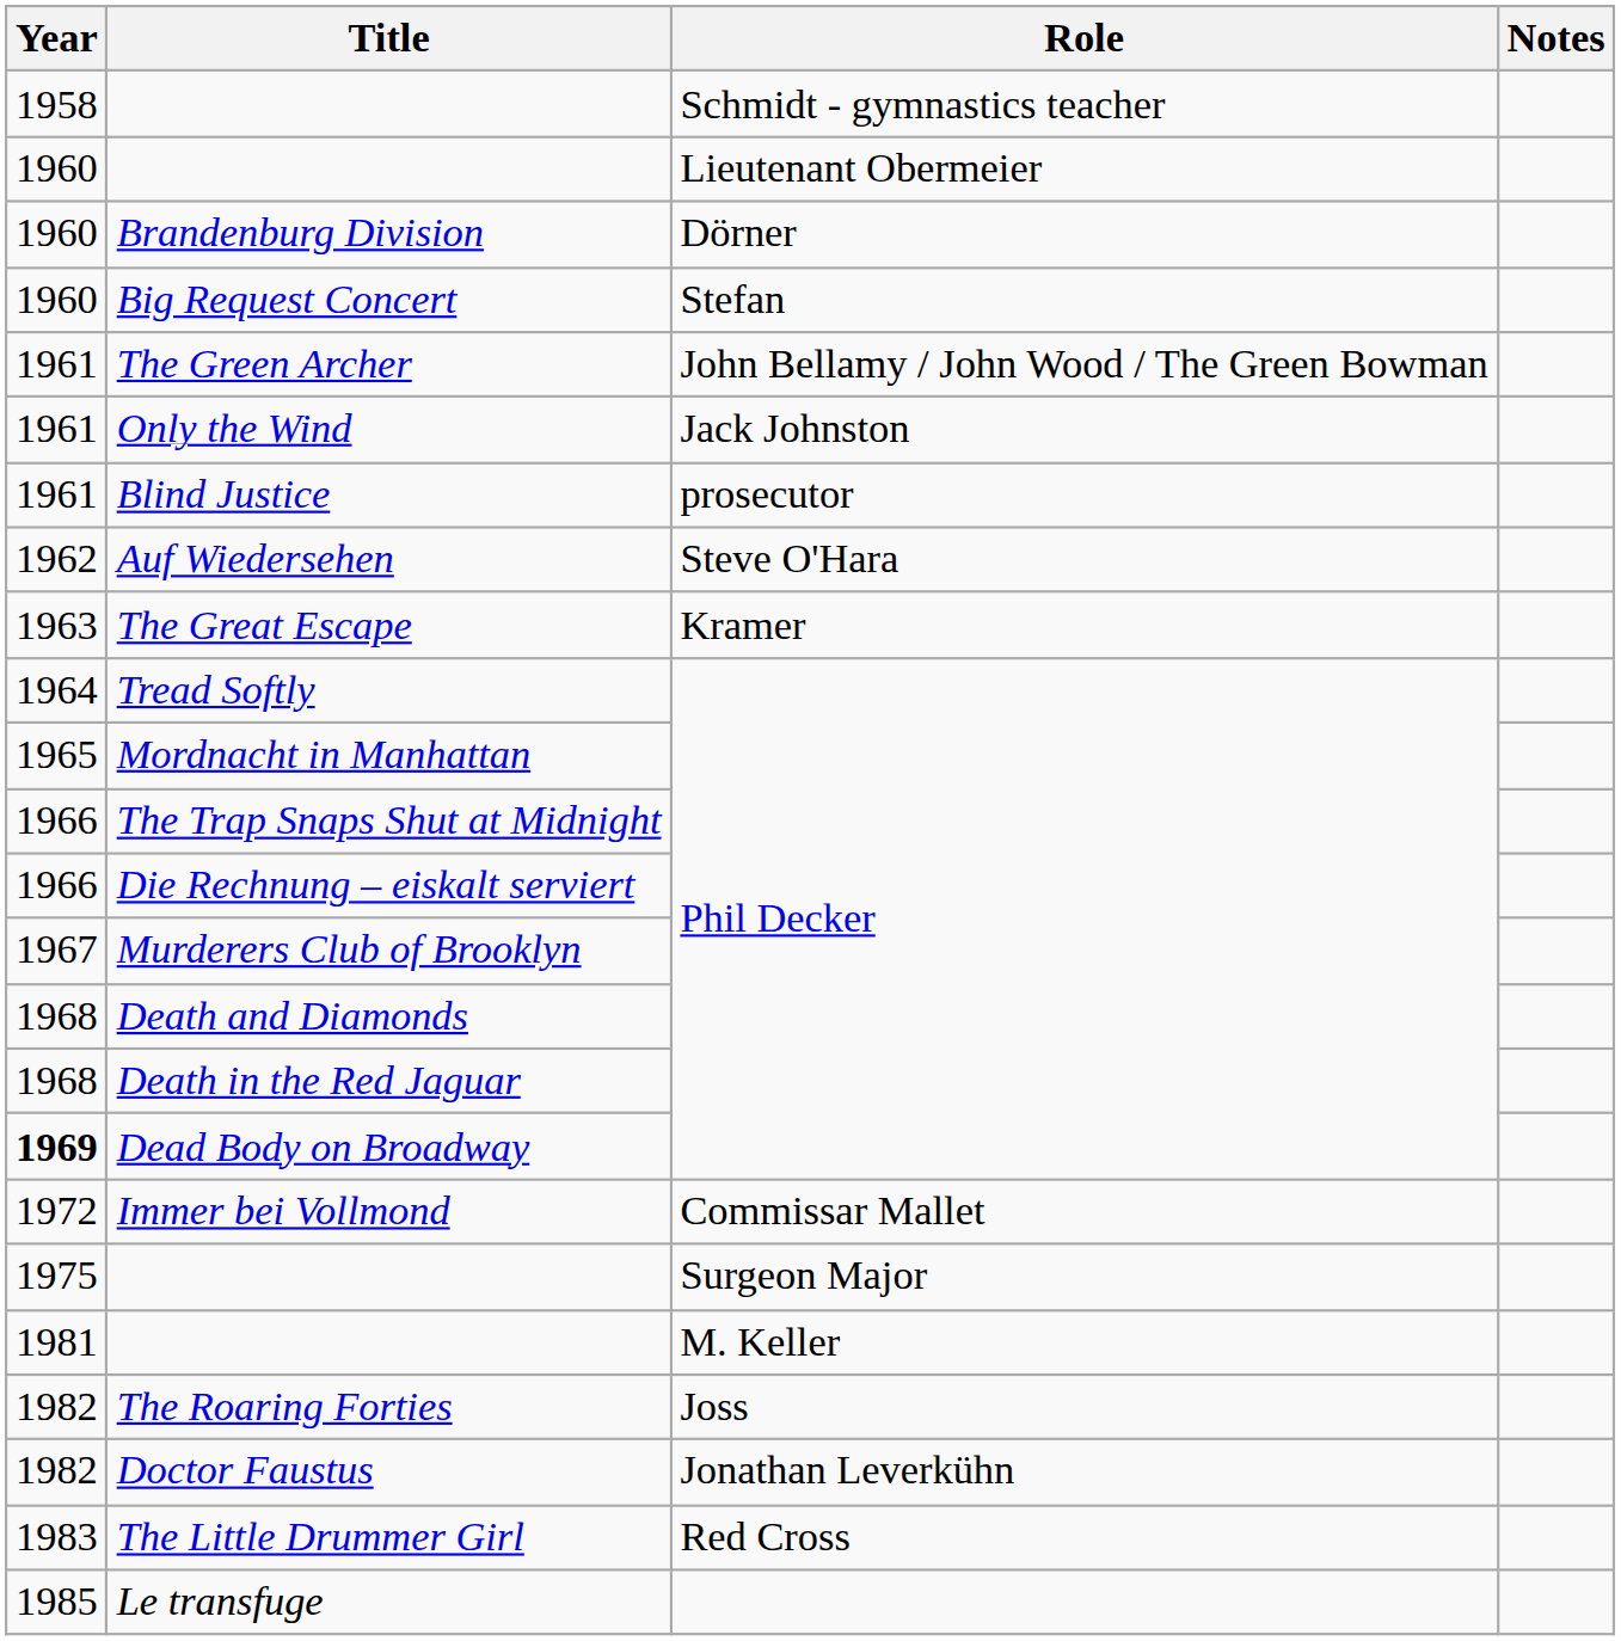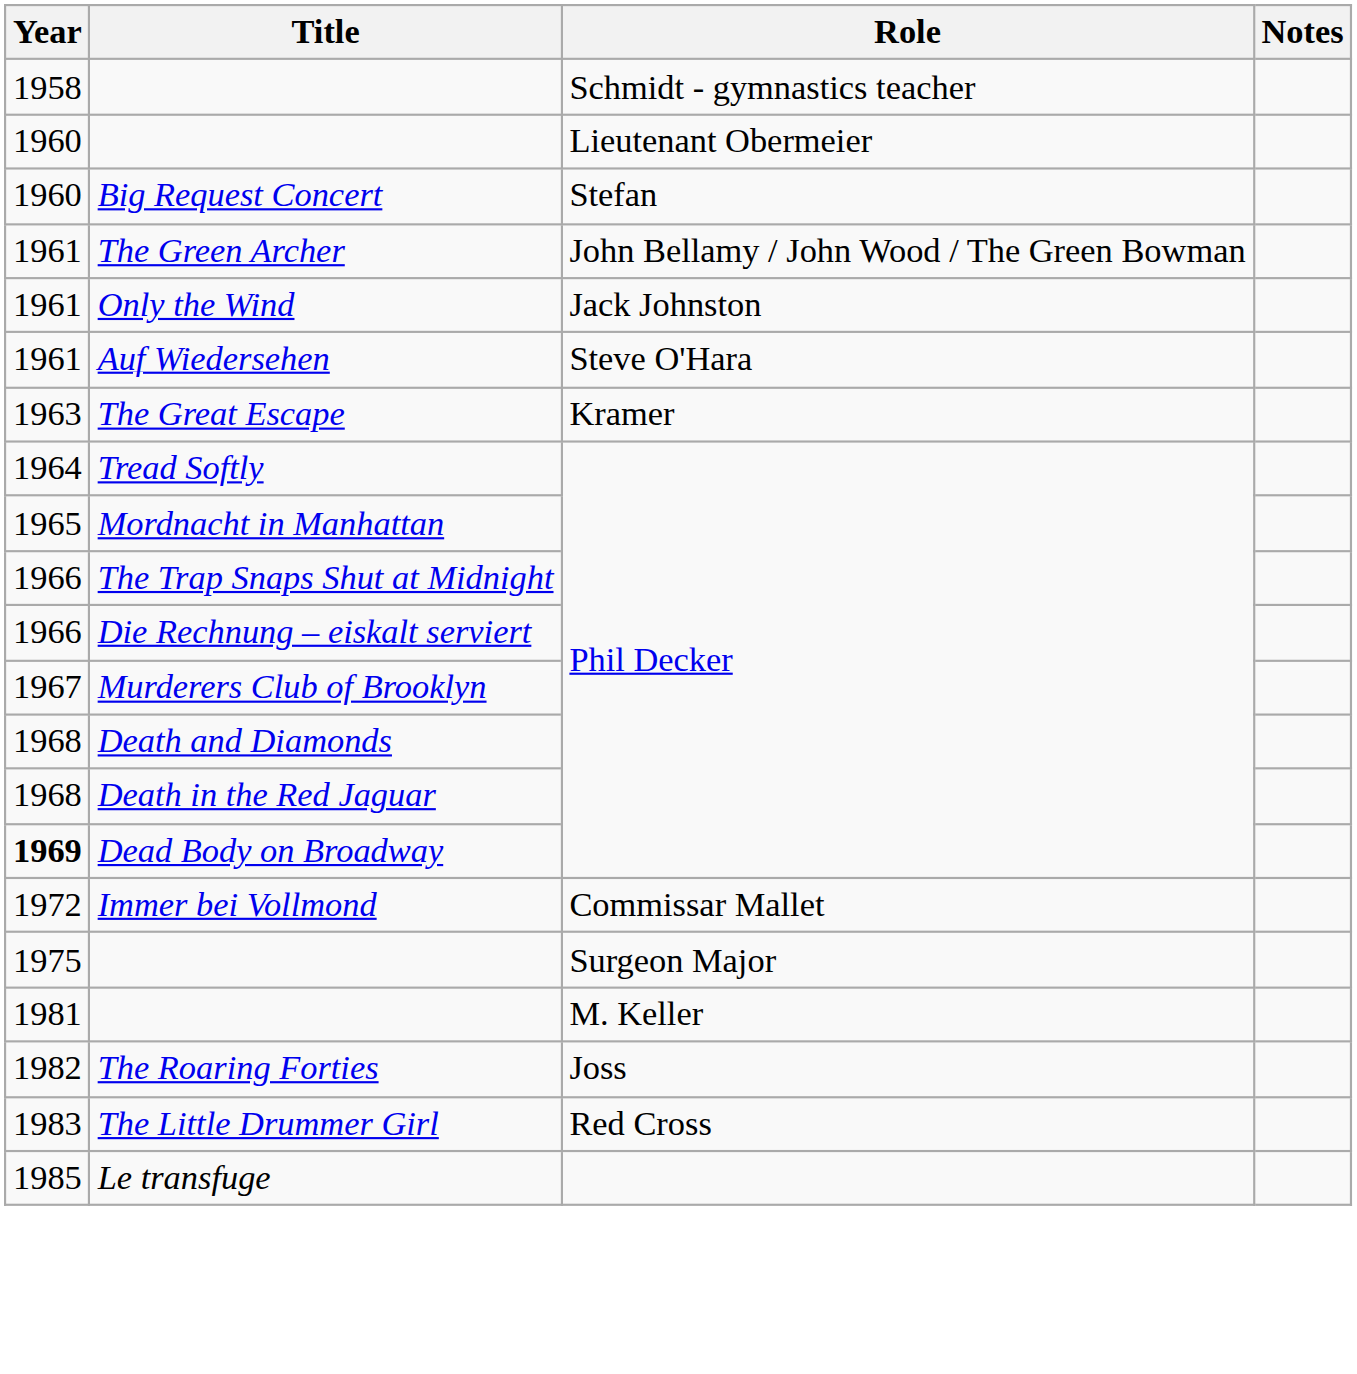- row: 1960 | Brandenburg Division | Dörner
- row: 1961 | Blind Justice | prosecutor
Auf Wiedersehen | Year: 1962 -> 1961
- row: 1982 | Doctor Faustus | Jonathan Leverkühn
